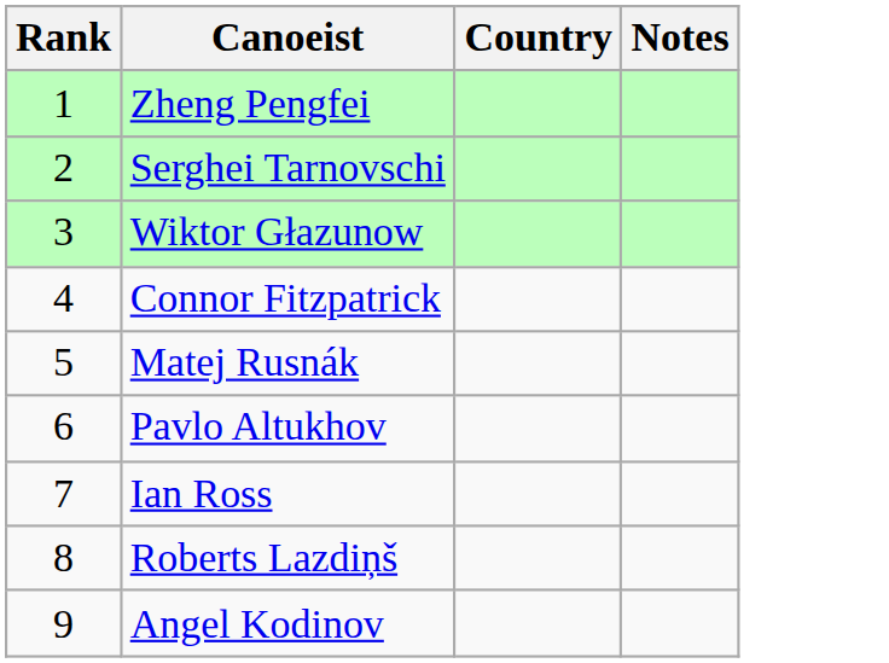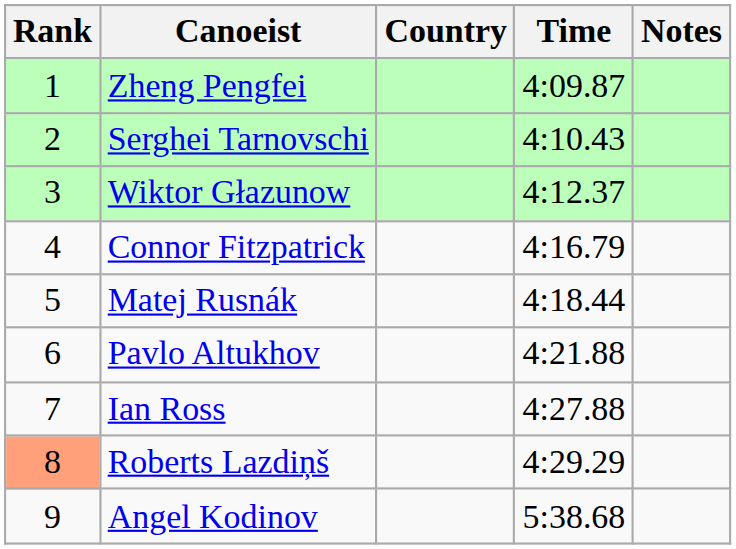+ column: Time | 4:09.87 | 4:10.43 | 4:12.37 | 4:16.79 | 4:18.44 | 4:21.88 | 4:27.88 | 4:29.29 | 5:38.68
Roberts Lazdiņš | Rank: no background -> lightsalmon background
